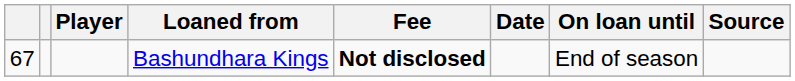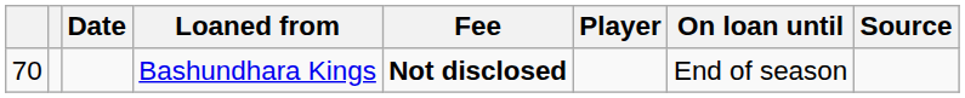columns swapped: Player <-> Date
Bashundhara Kings | column 1: 67 -> 70
